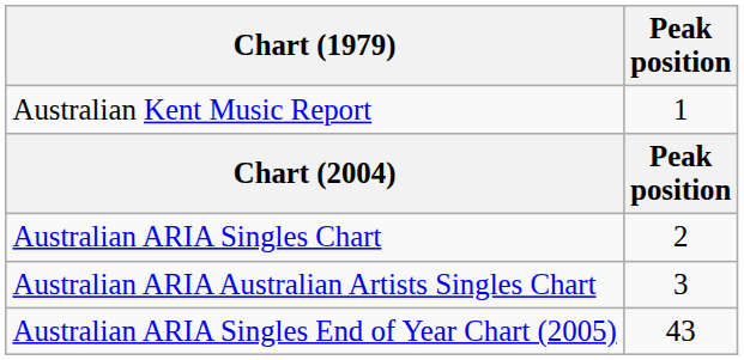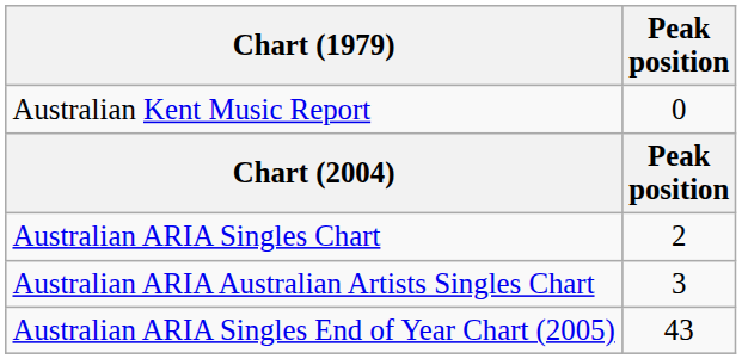Australian Kent Music Report | Peak position: 1 -> 0
